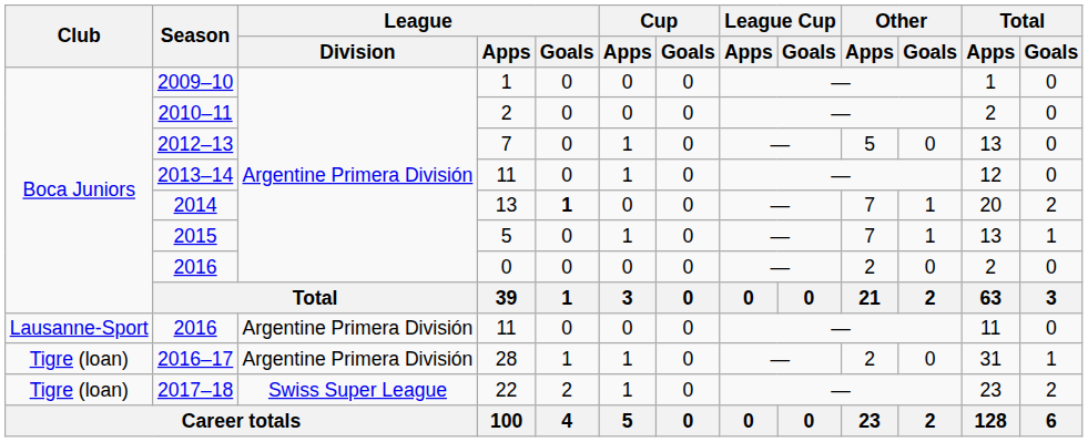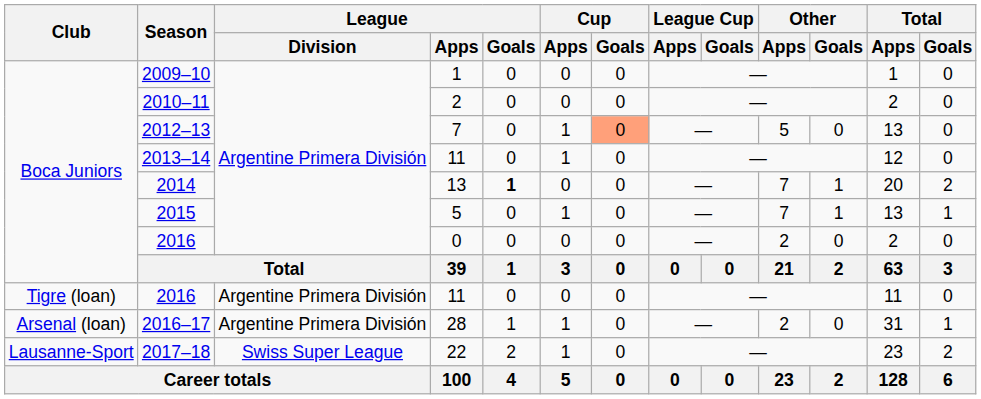2012–13 | Cup / Goals: no background -> lightsalmon background
2016 / 11 | Club: Lausanne-Sport -> Tigre (loan)
2016–17 | Club: Tigre (loan) -> Arsenal (loan)
2017–18 | Club: Tigre (loan) -> Lausanne-Sport
